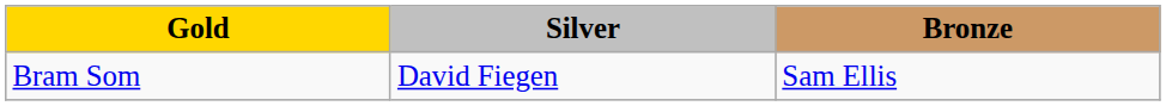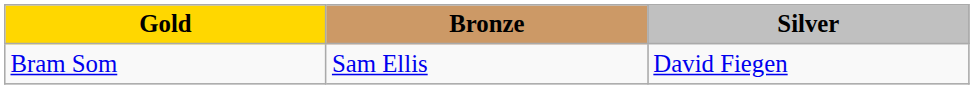columns swapped: Silver <-> Bronze
